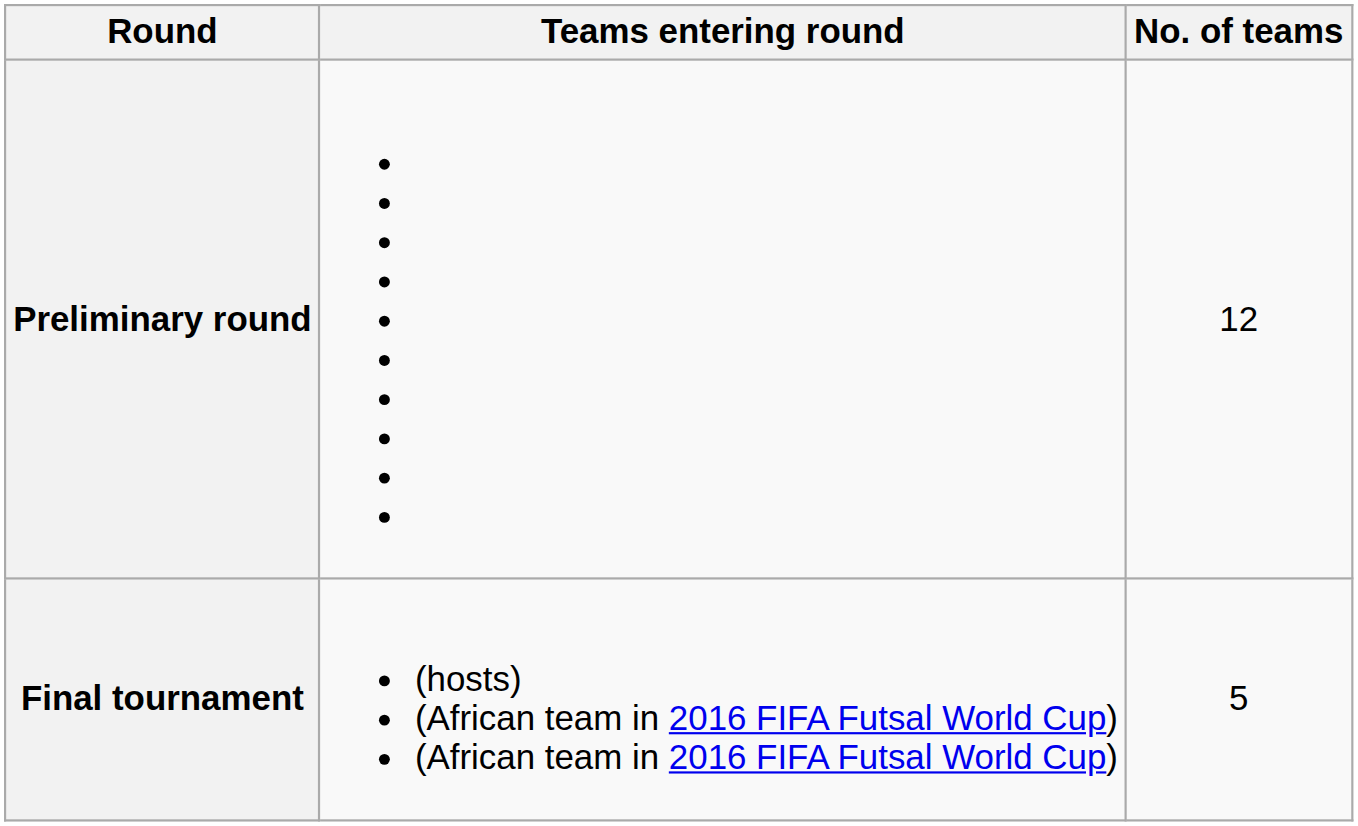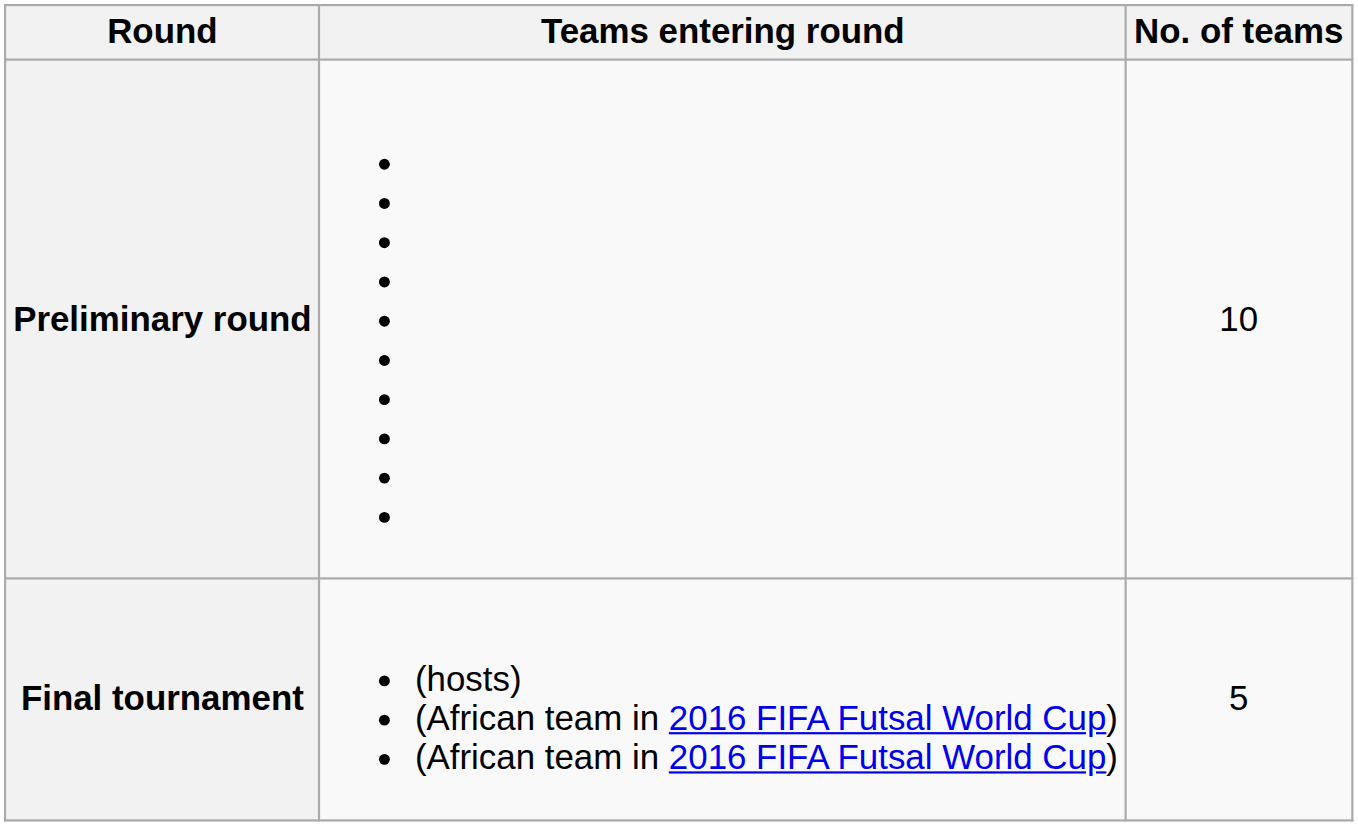Preliminary round | No. of teams: 12 -> 10
